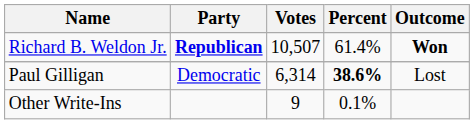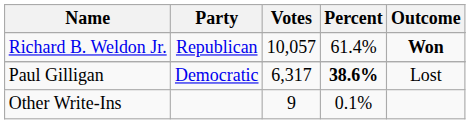Richard B. Weldon Jr. | Party: bold -> normal
Richard B. Weldon Jr. | Votes: 10,507 -> 10,057
Paul Gilligan | Votes: 6,314 -> 6,317
